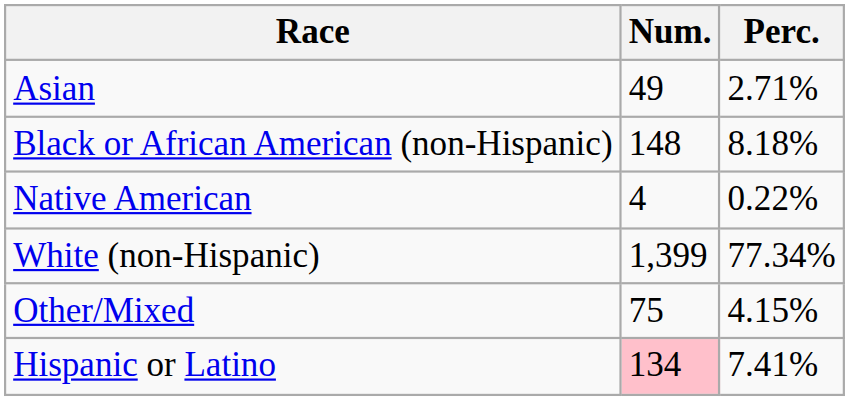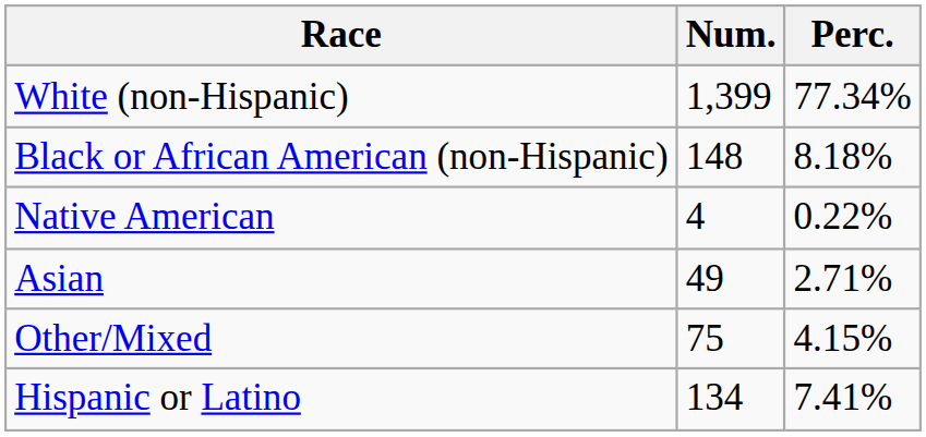rows swapped: White (non-Hispanic) <-> Asian
Hispanic or Latino | Num.: pink background -> no background
